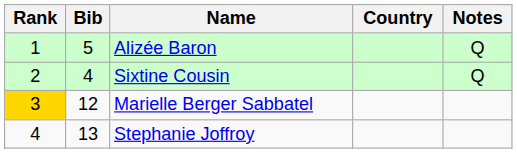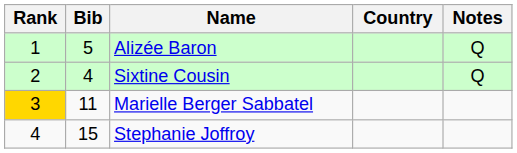Marielle Berger Sabbatel | Bib: 12 -> 11
Stephanie Joffroy | Bib: 13 -> 15
